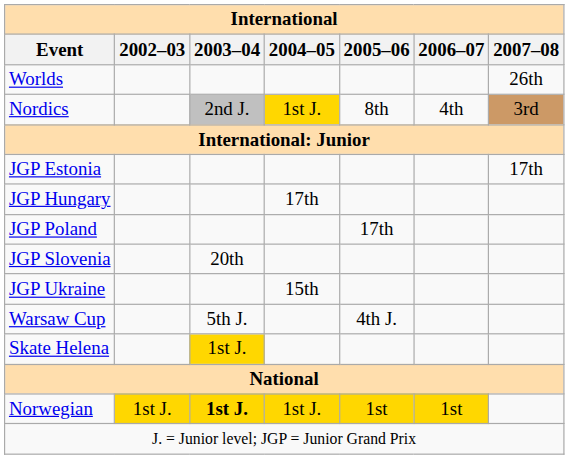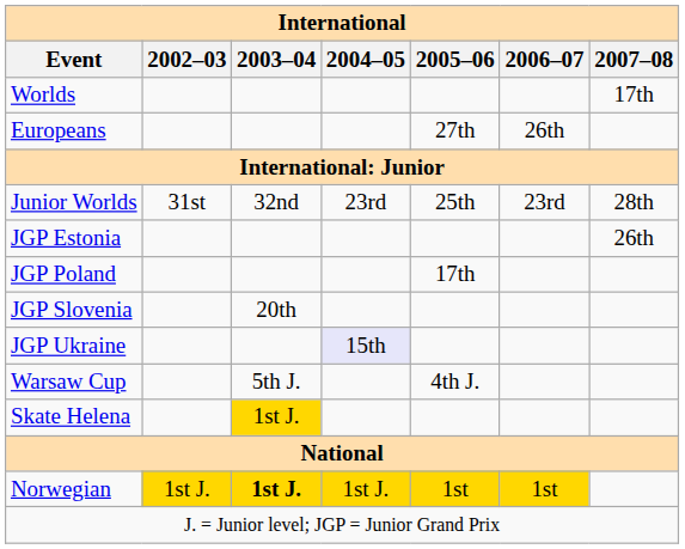Worlds | 2007–08: 26th -> 17th
+ row: Europeans | 27th | 26th
- row: Nordics | 2nd J. | 1st J. | 8th | 4th | 3rd
+ row: Junior Worlds | 31st | 32nd | 23rd | 25th | 23rd | 28th
JGP Estonia | 2007–08: 17th -> 26th
- row: JGP Hungary | 17th
JGP Ukraine | 2004–05: no background -> lavender background
